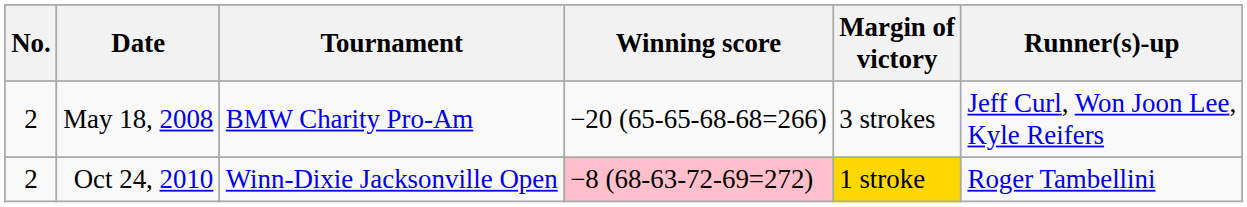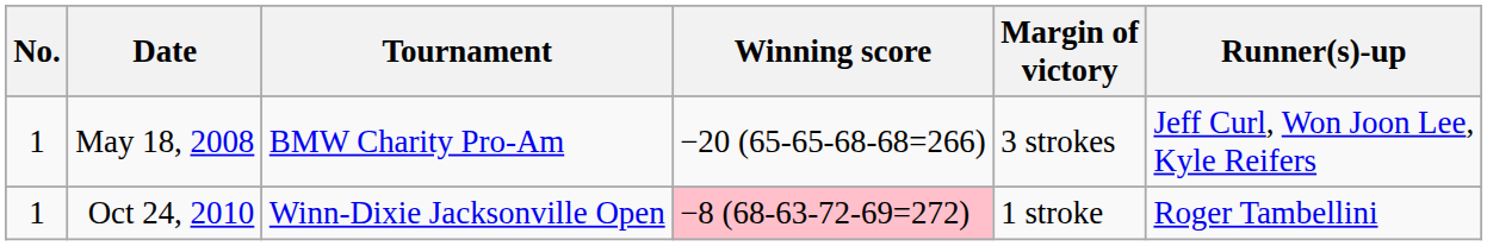May 18, 2008 | No.: 2 -> 1
Oct 24, 2010 | No.: 2 -> 1
Oct 24, 2010 | Margin of victory: gold background -> no background
